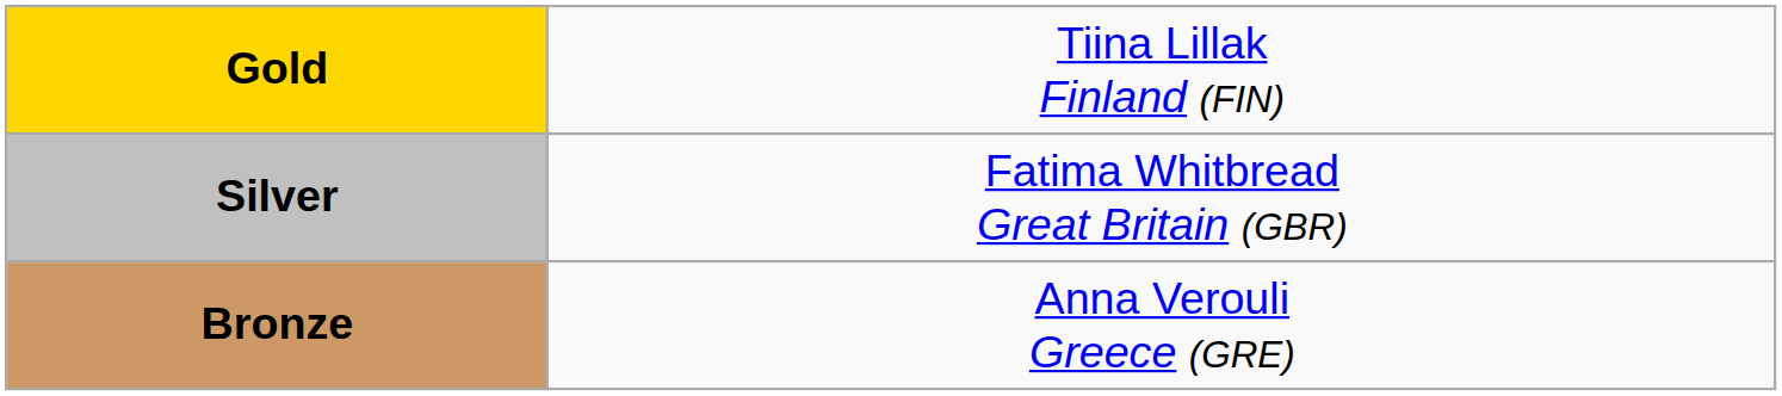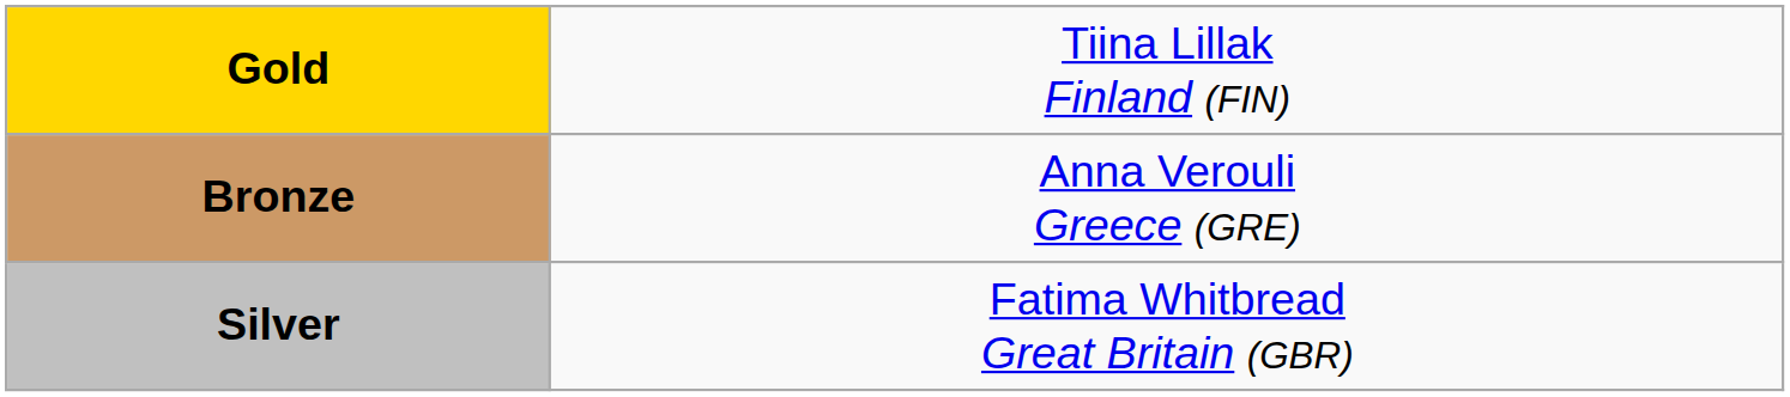rows swapped: Silver <-> Bronze
